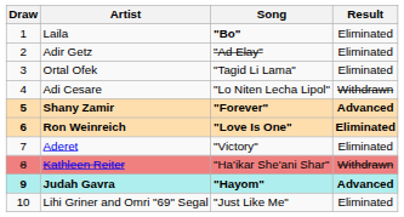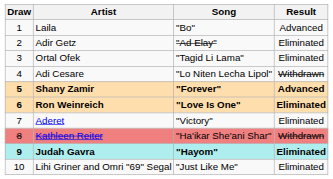Laila | Song: bold -> normal
Laila | Result: Eliminated -> Advanced
Judah Gavra | Result: Advanced -> Eliminated
